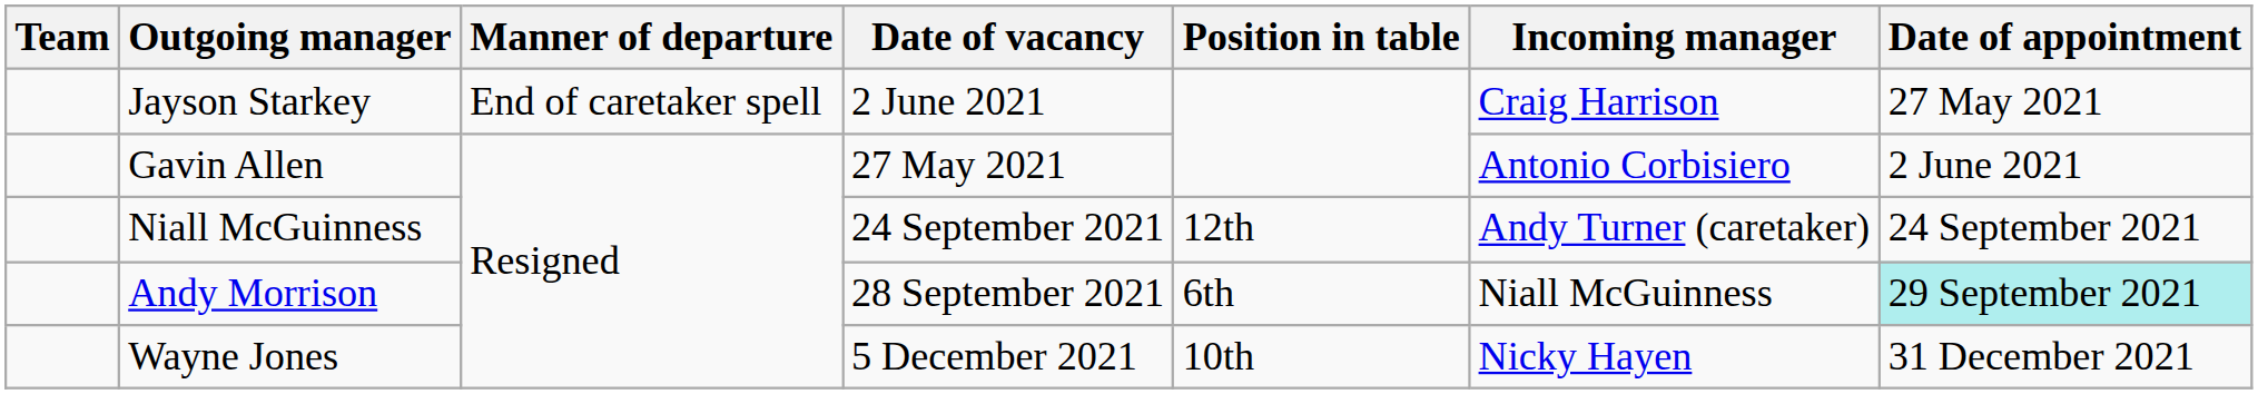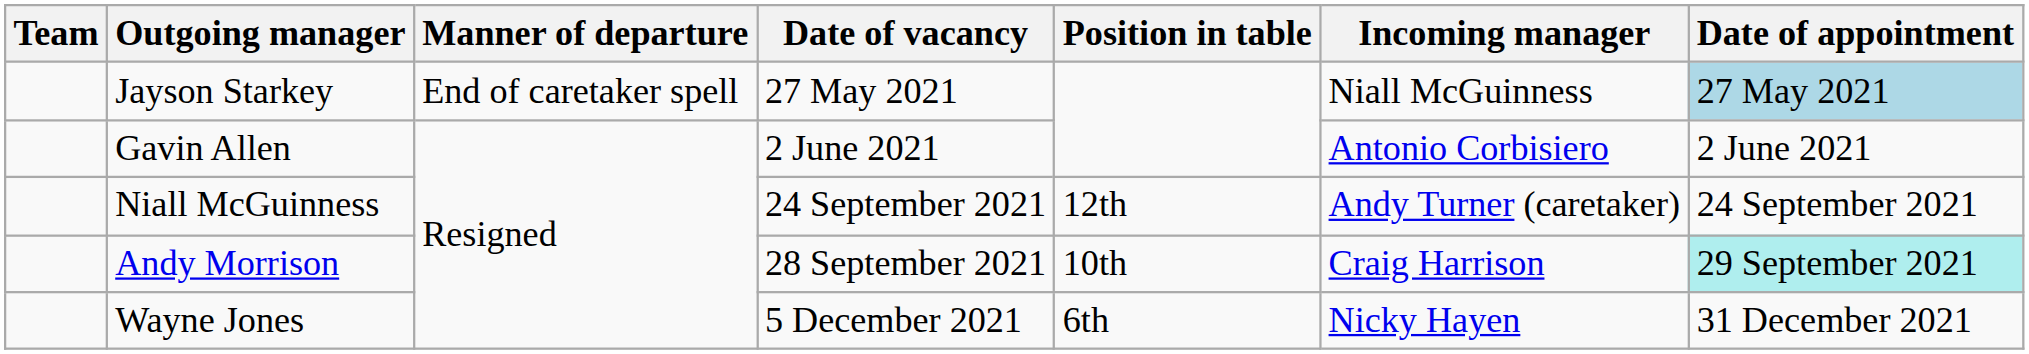Jayson Starkey | Date of vacancy: 2 June 2021 -> 27 May 2021
Jayson Starkey | Incoming manager: Craig Harrison -> Niall McGuinness
Jayson Starkey | Date of appointment: no background -> lightblue background
Gavin Allen | Date of vacancy: 27 May 2021 -> 2 June 2021
Andy Morrison | Position in table: 6th -> 10th
Andy Morrison | Incoming manager: Niall McGuinness -> Craig Harrison
Wayne Jones | Position in table: 10th -> 6th
